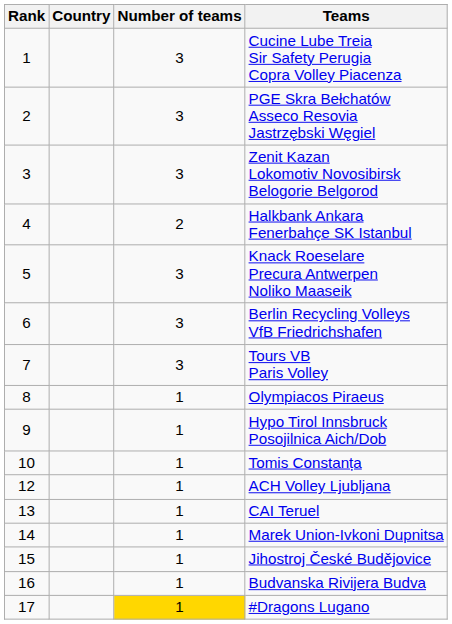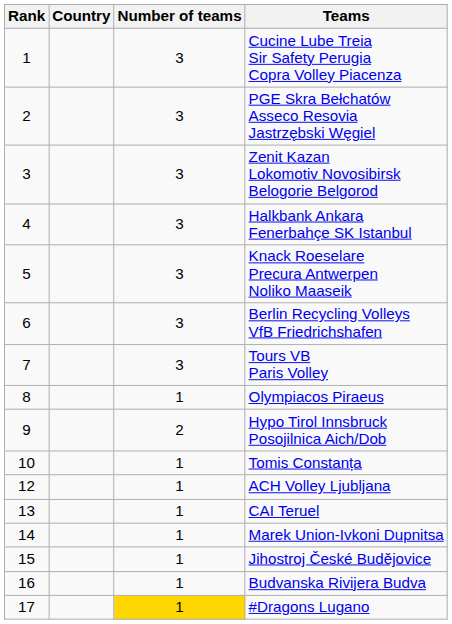Halkbank Ankara Fenerbahçe SK Istanbul | Number of teams: 2 -> 3
Hypo Tirol Innsbruck Posojilnica Aich/Dob | Number of teams: 1 -> 2
